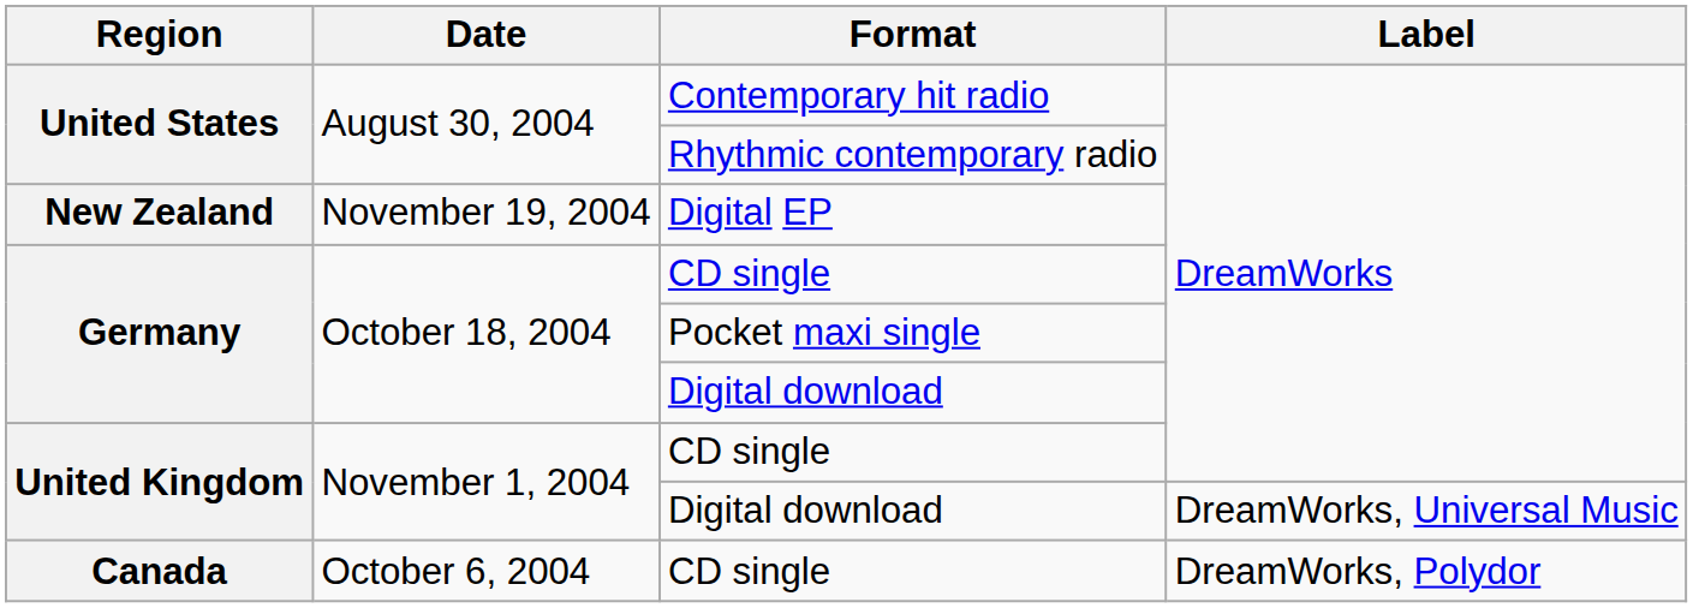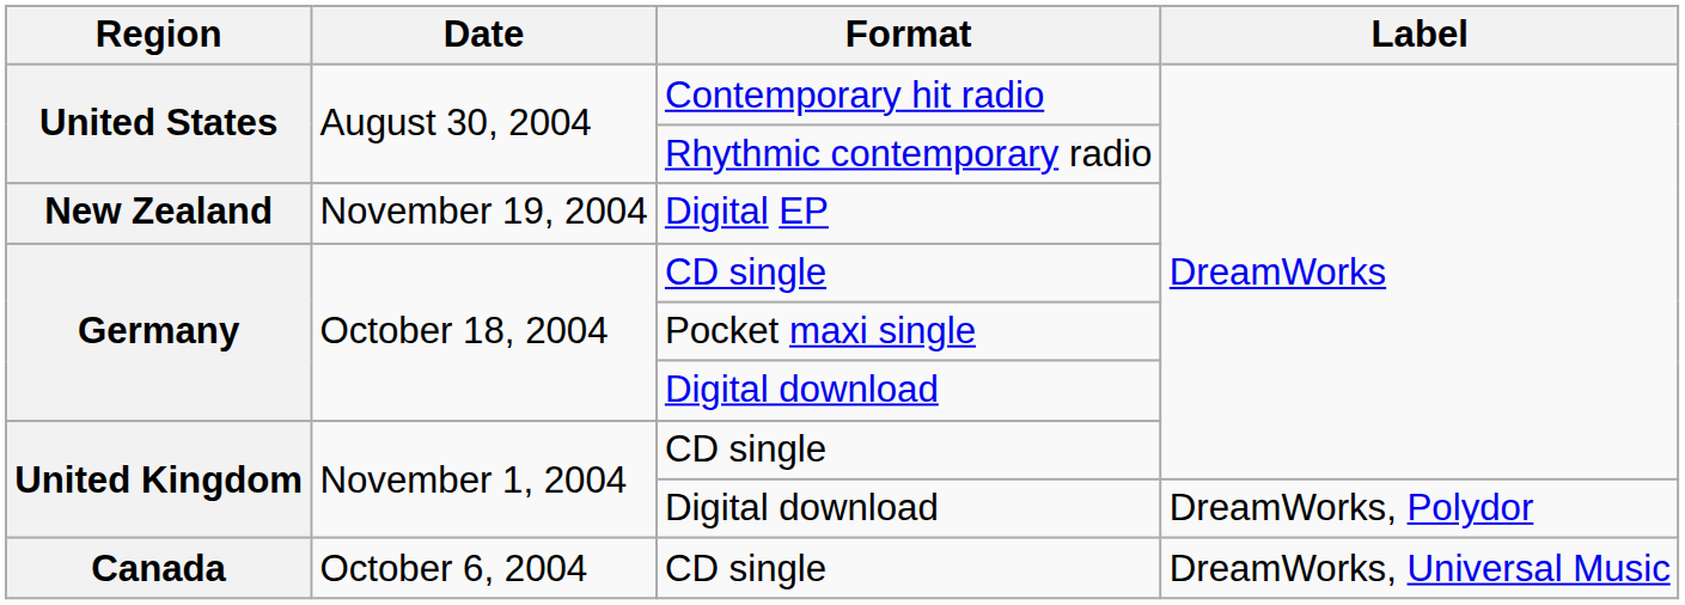United Kingdom / Digital download | Label: DreamWorks, Universal Music -> DreamWorks, Polydor
Canada / CD single | Label: DreamWorks, Polydor -> DreamWorks, Universal Music
